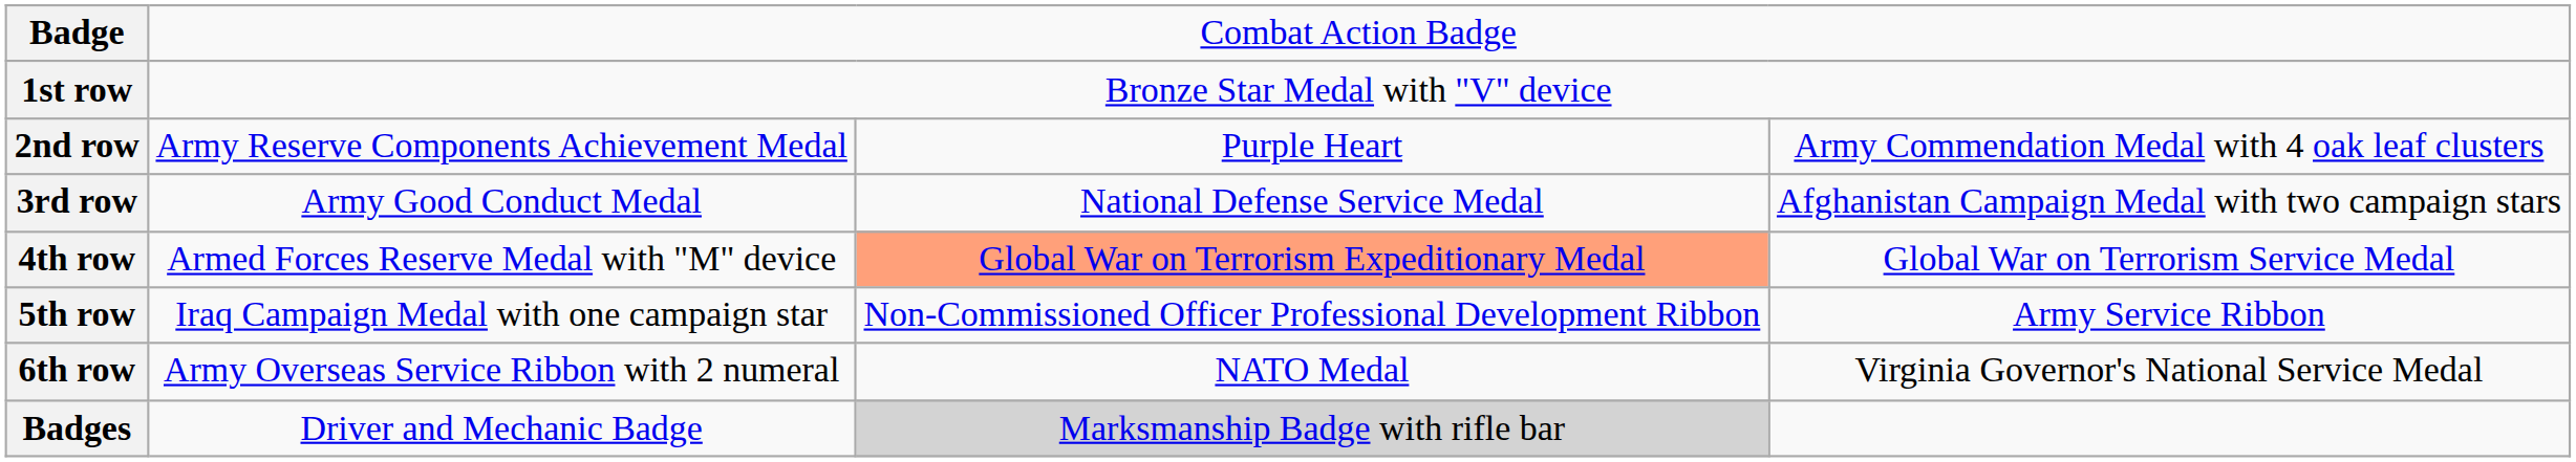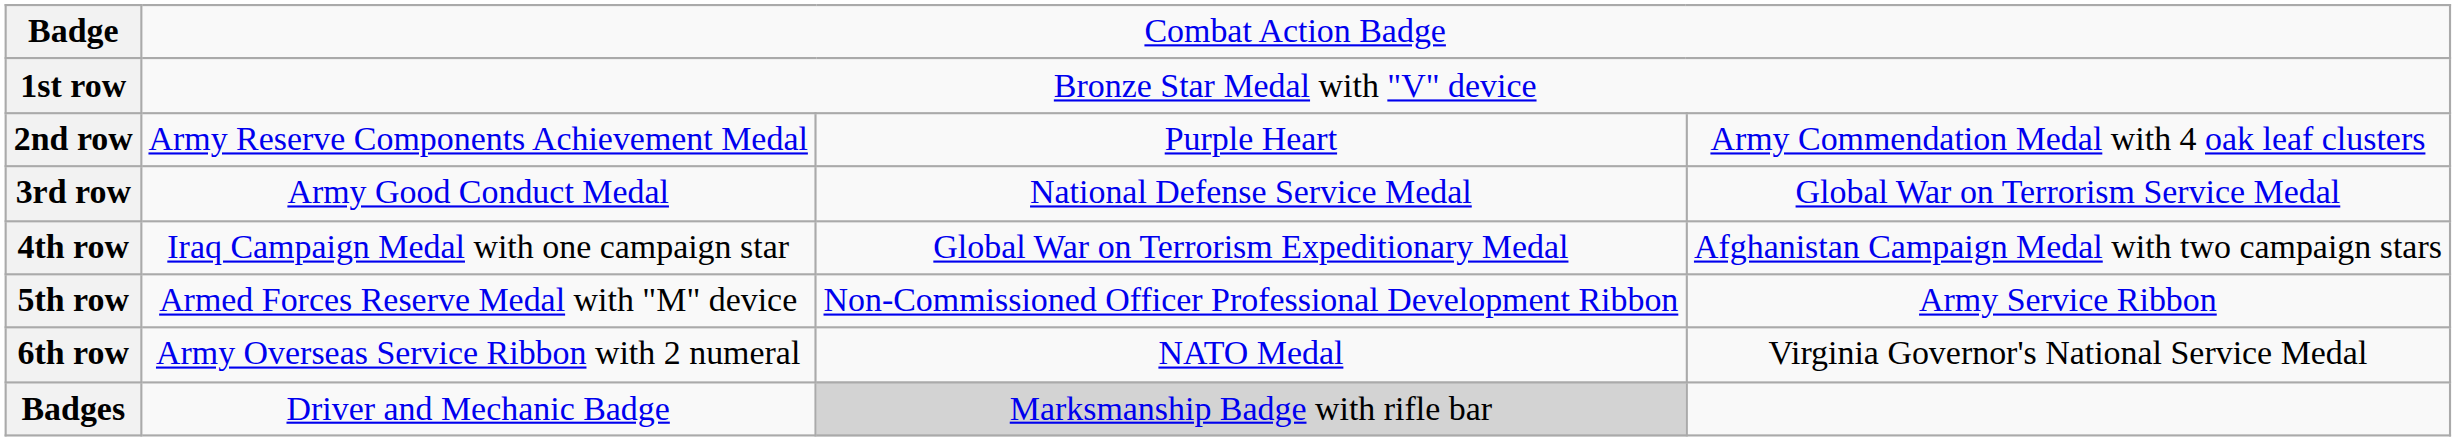3rd row | column 4: Afghanistan Campaign Medal with two campaign stars -> Global War on Terrorism Service Medal
4th row | column 2: Armed Forces Reserve Medal with "M" device -> Iraq Campaign Medal with one campaign star
4th row | column 3: lightsalmon background -> no background
4th row | column 4: Global War on Terrorism Service Medal -> Afghanistan Campaign Medal with two campaign stars
5th row | column 2: Iraq Campaign Medal with one campaign star -> Armed Forces Reserve Medal with "M" device
